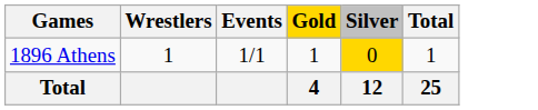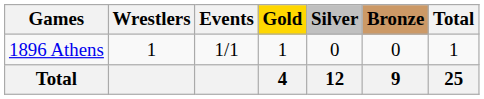+ column: Bronze | 0 | 9
1896 Athens | Silver: gold background -> no background
